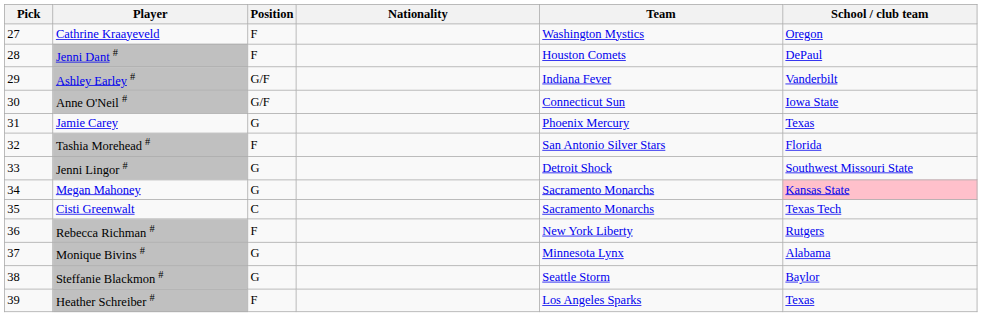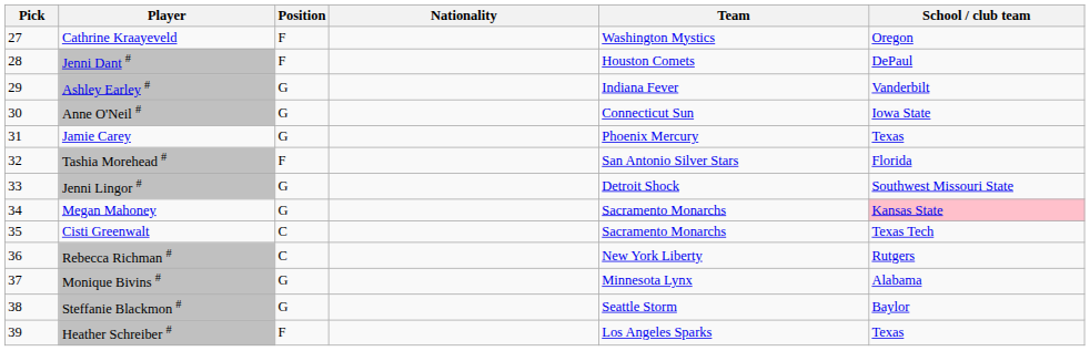Ashley Earley # | Position: G/F -> G
Anne O'Neil # | Position: G/F -> G
Rebecca Richman # | Position: F -> C
